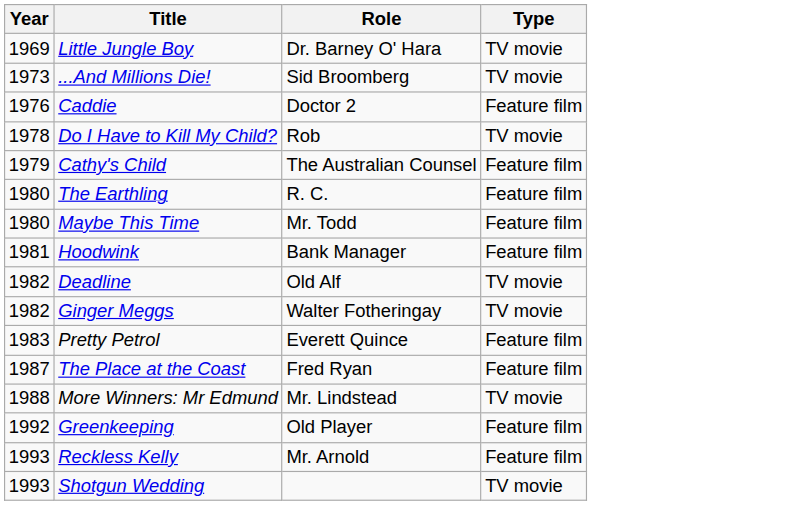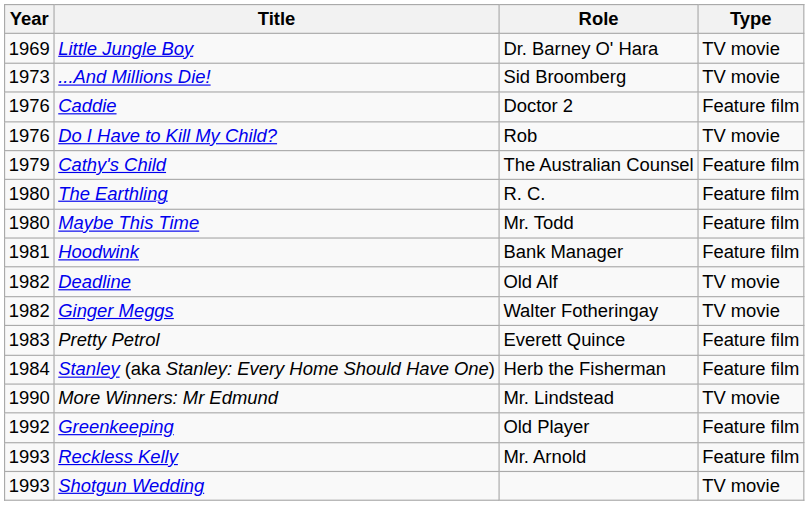Do I Have to Kill My Child? | Year: 1978 -> 1976
+ row: 1984 | Stanley (aka Stanley: Every Home Should Have One) | Herb the Fisherman | Feature film
- row: 1987 | The Place at the Coast | Fred Ryan | Feature film
More Winners: Mr Edmund | Year: 1988 -> 1990
